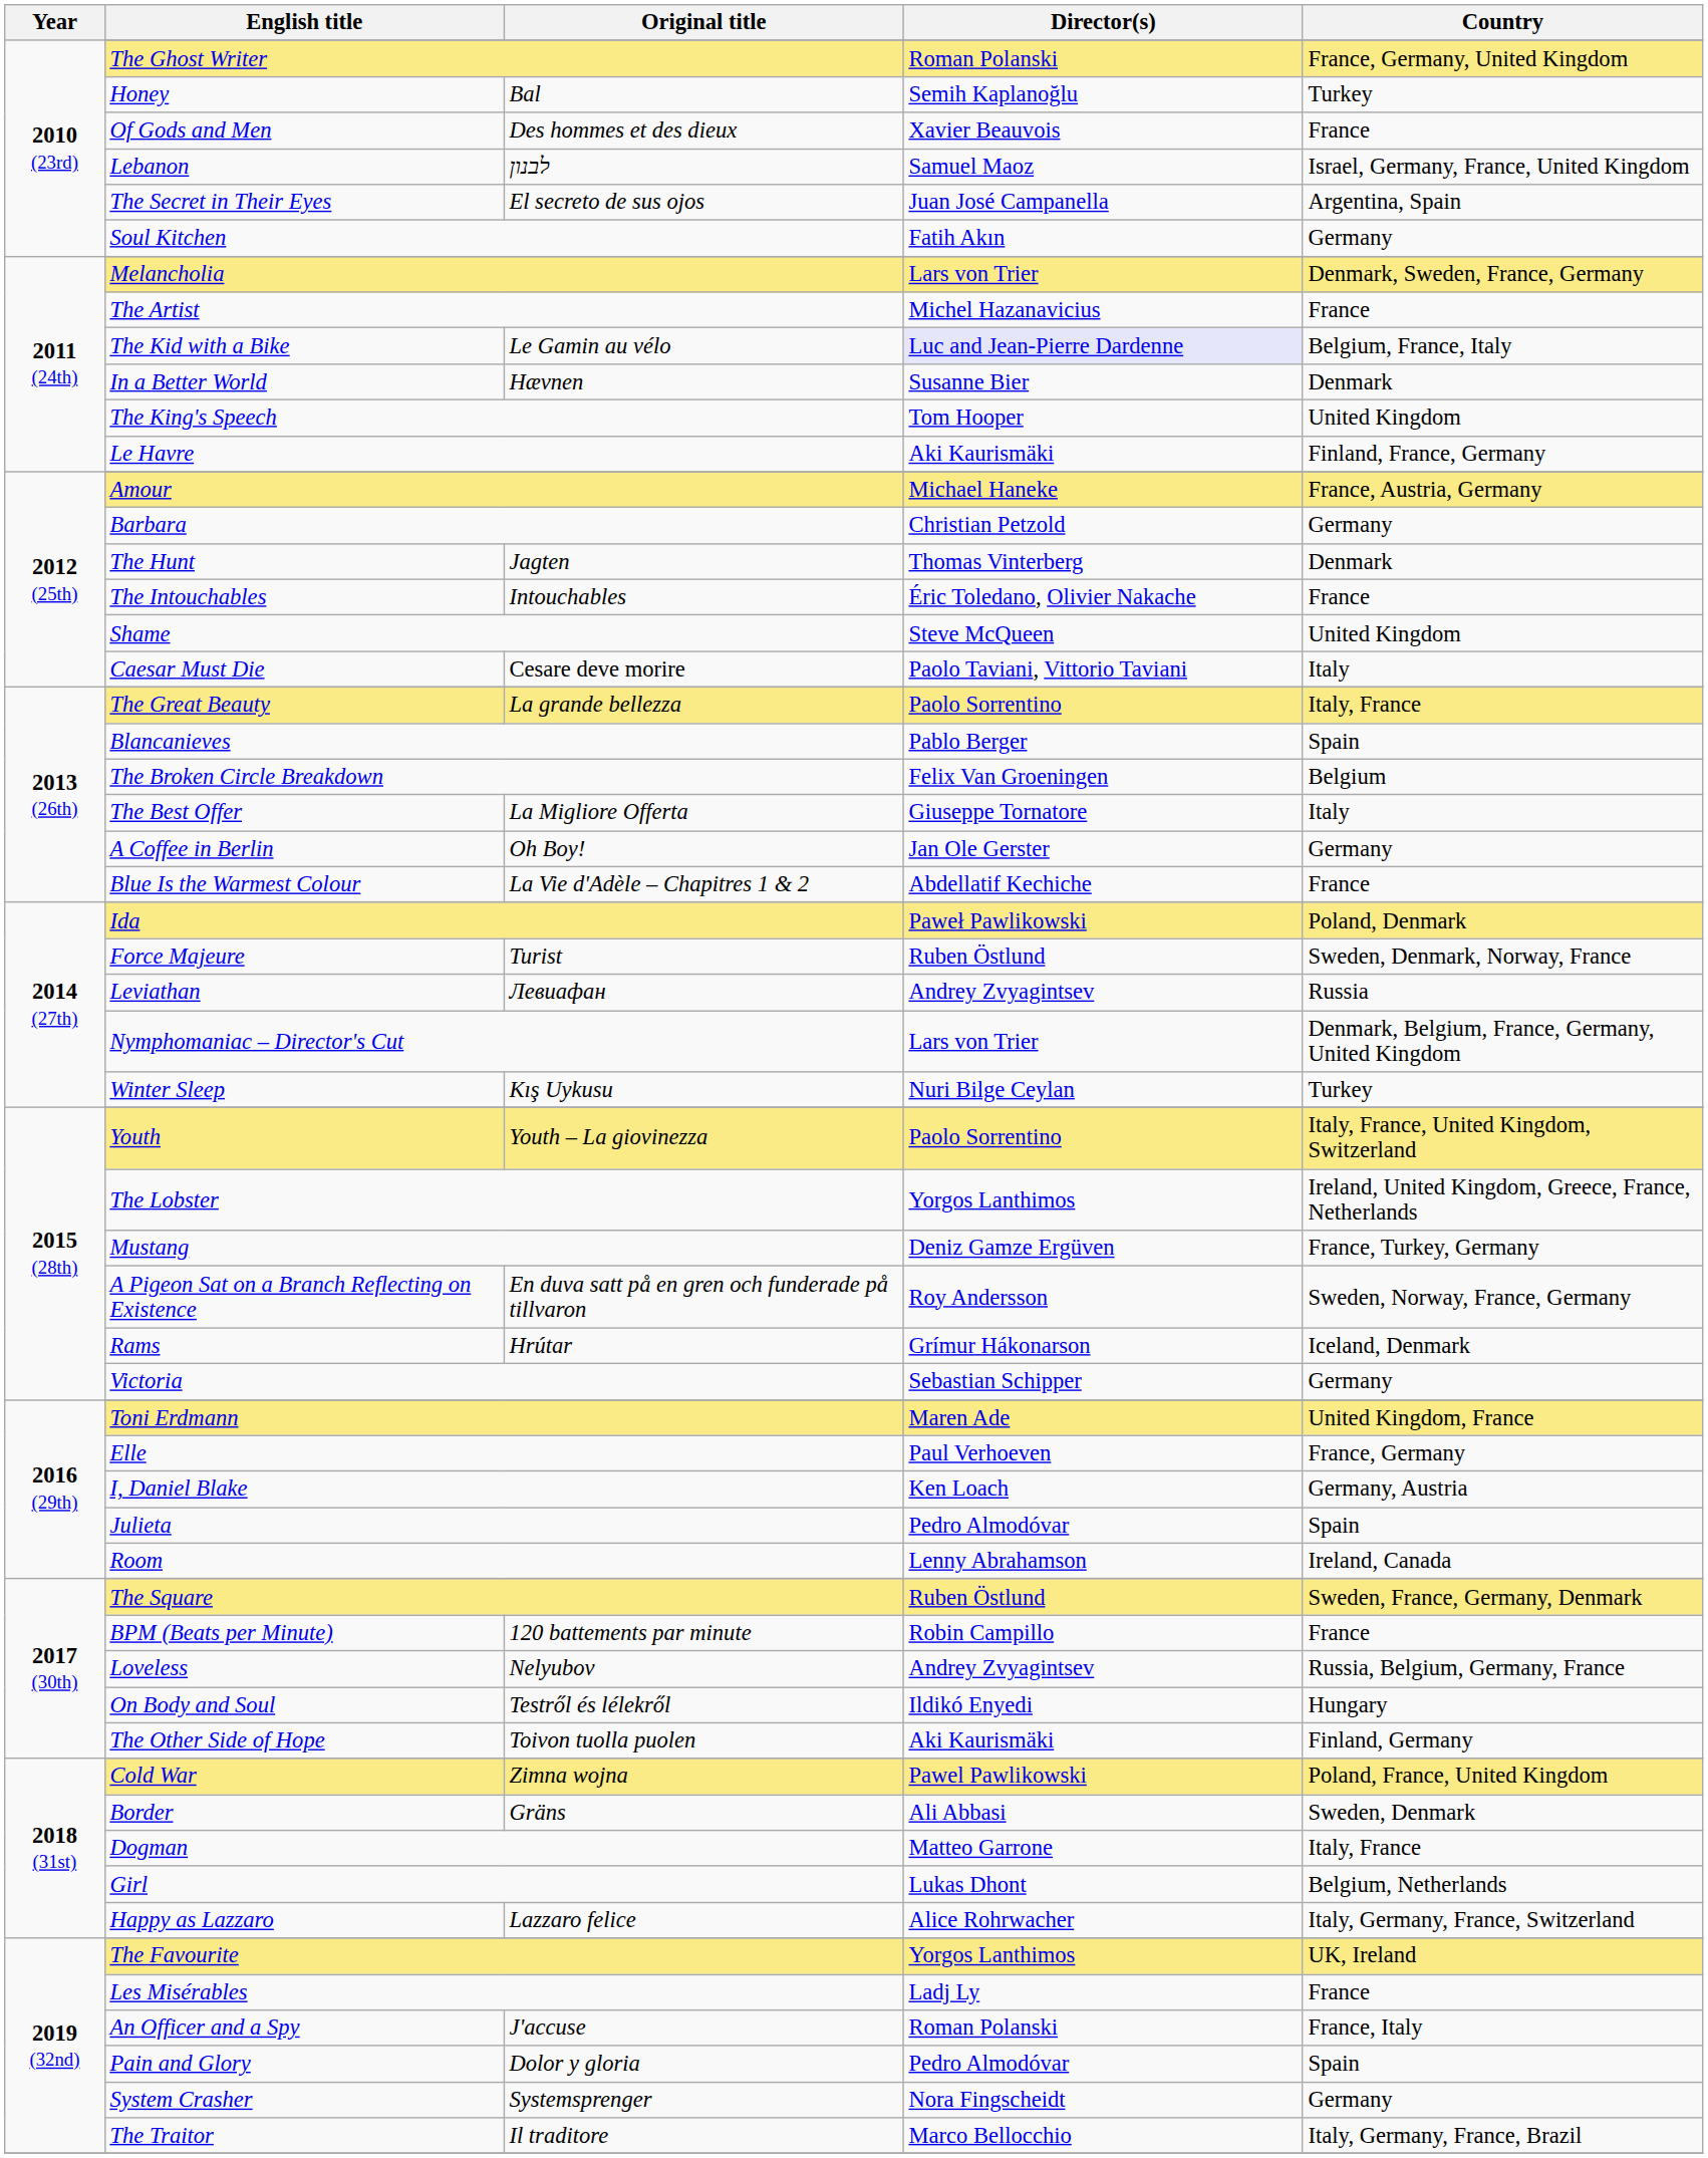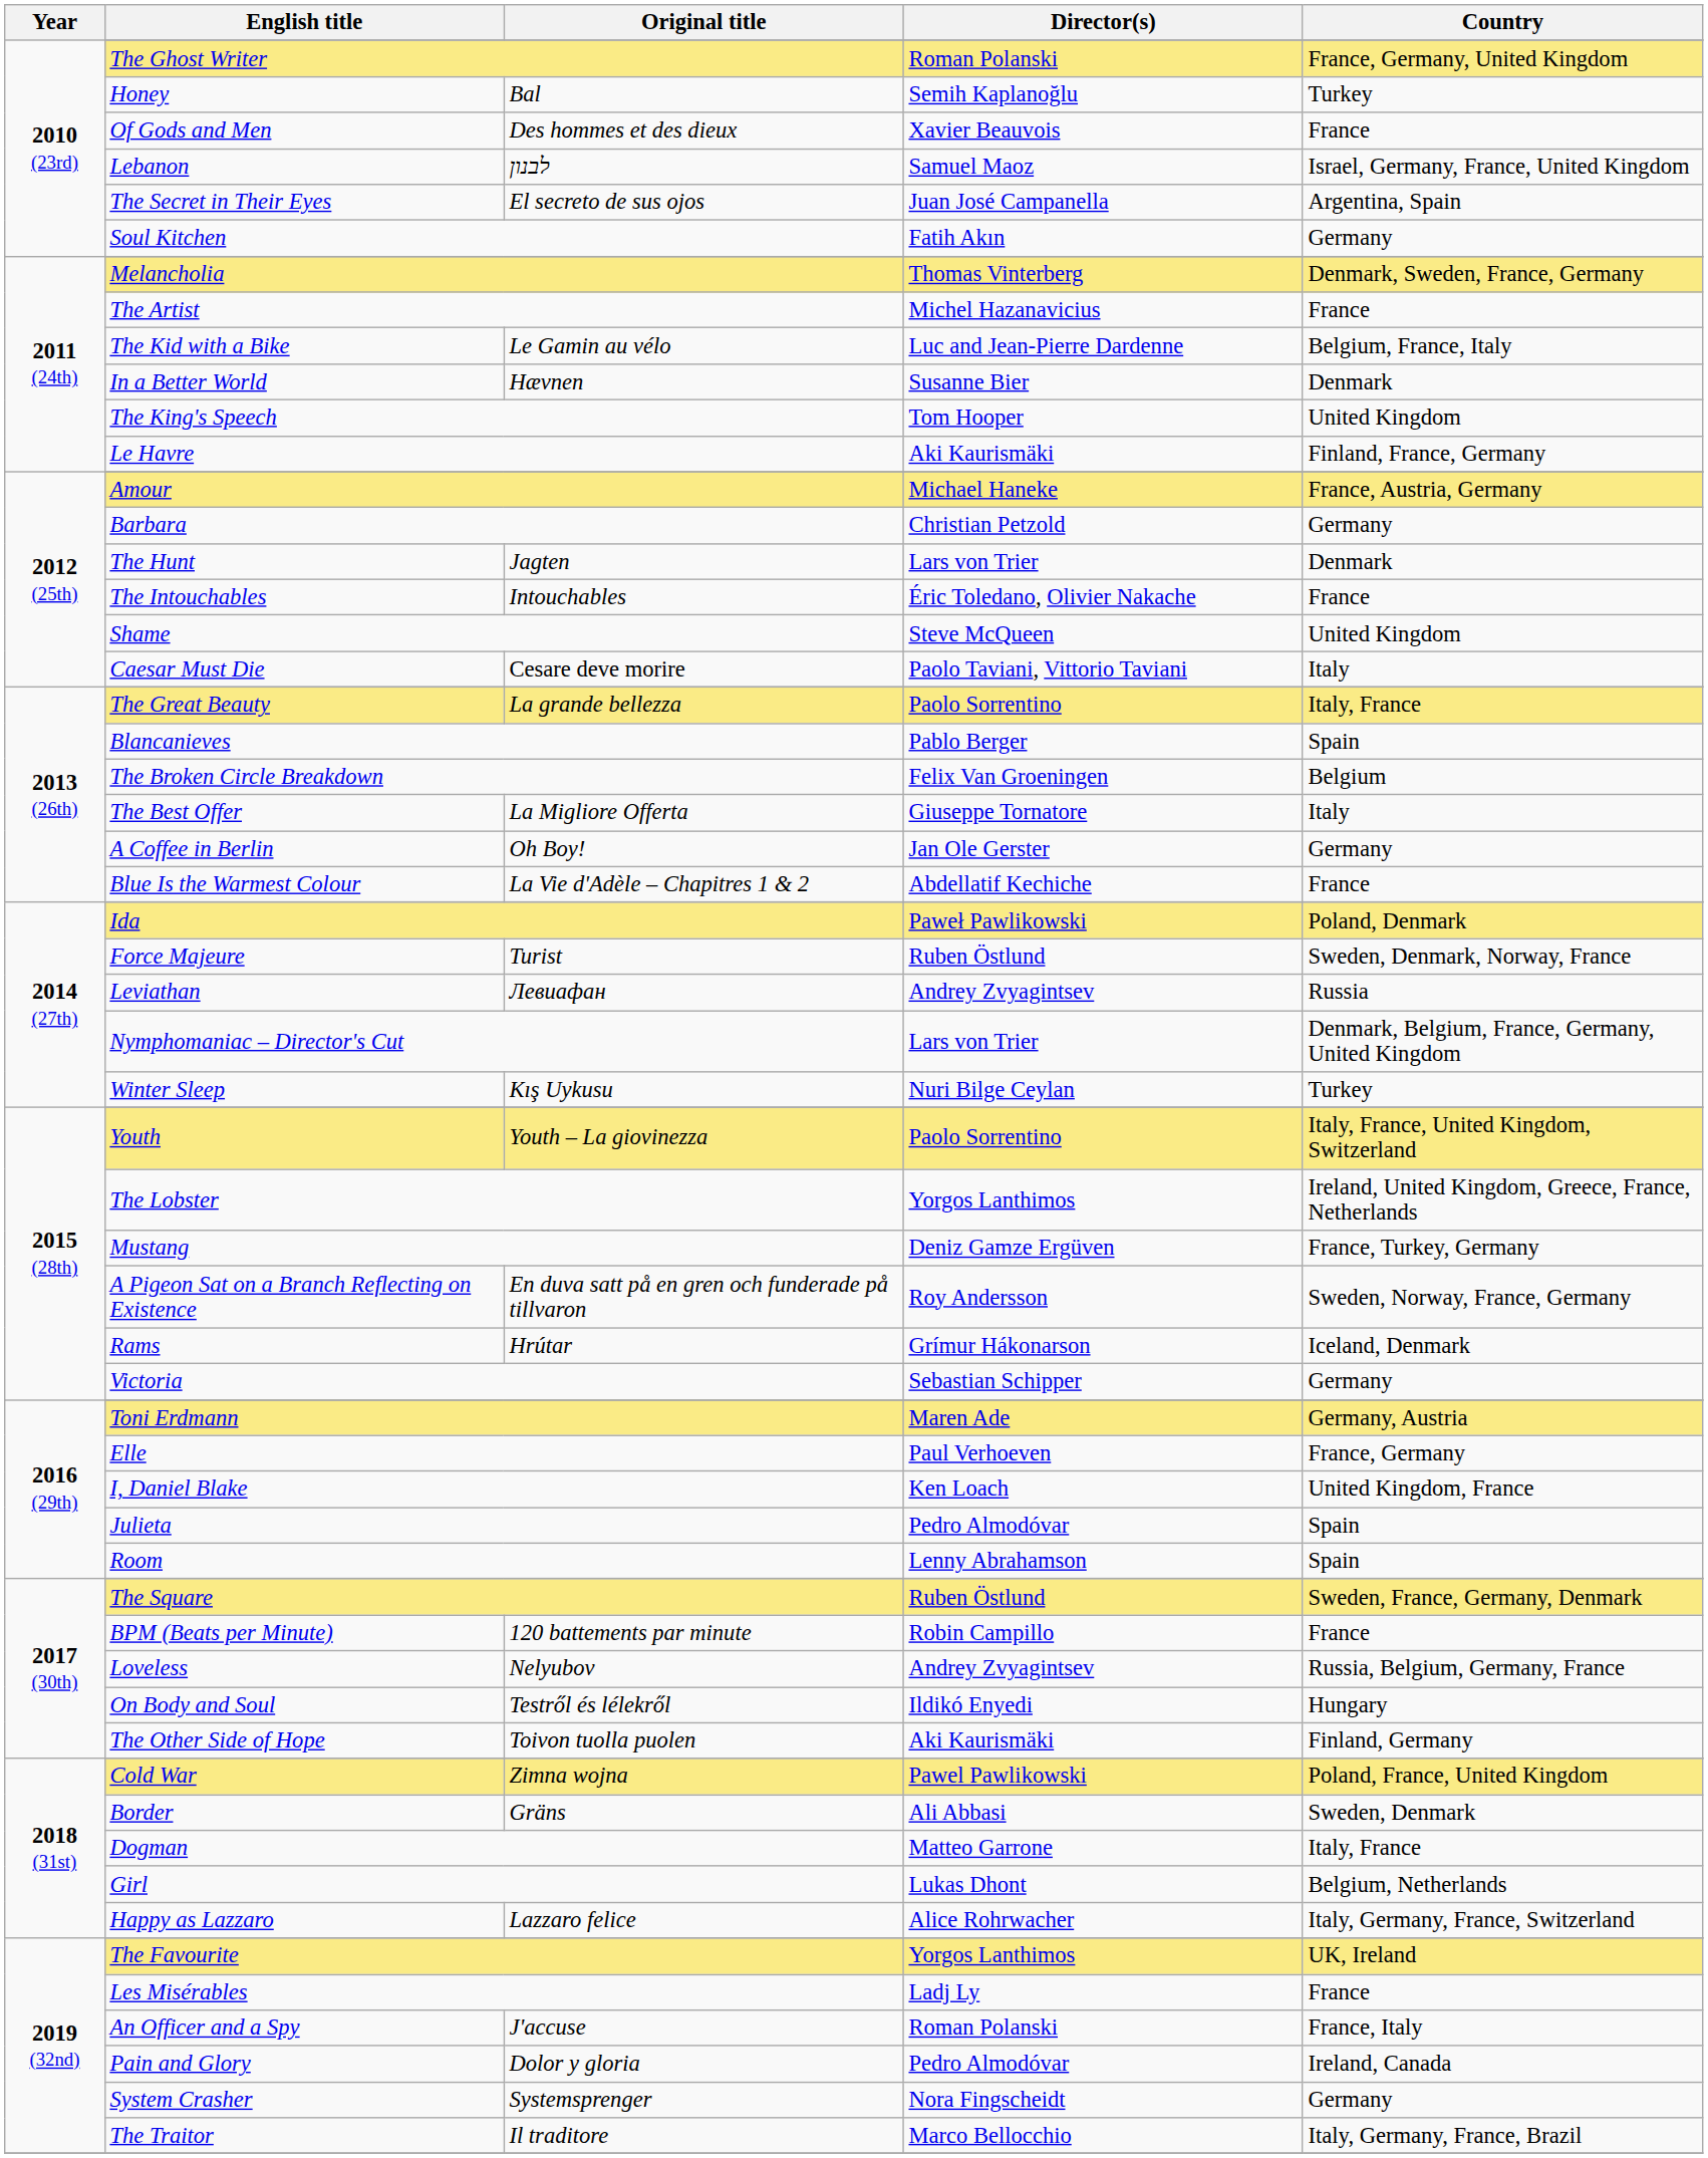Melancholia | Director(s): Lars von Trier -> Thomas Vinterberg
The Kid with a Bike | Director(s): lavender background -> no background
The Hunt | Director(s): Thomas Vinterberg -> Lars von Trier
Toni Erdmann | Country: United Kingdom, France -> Germany, Austria
I, Daniel Blake | Country: Germany, Austria -> United Kingdom, France
Room | Country: Ireland, Canada -> Spain
Pain and Glory | Country: Spain -> Ireland, Canada
